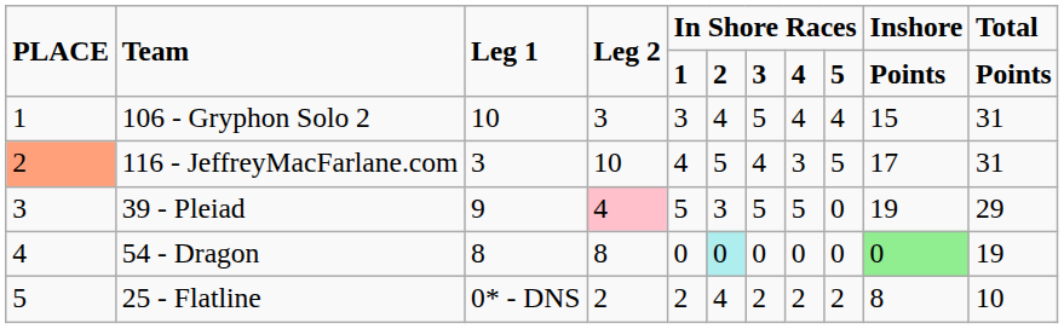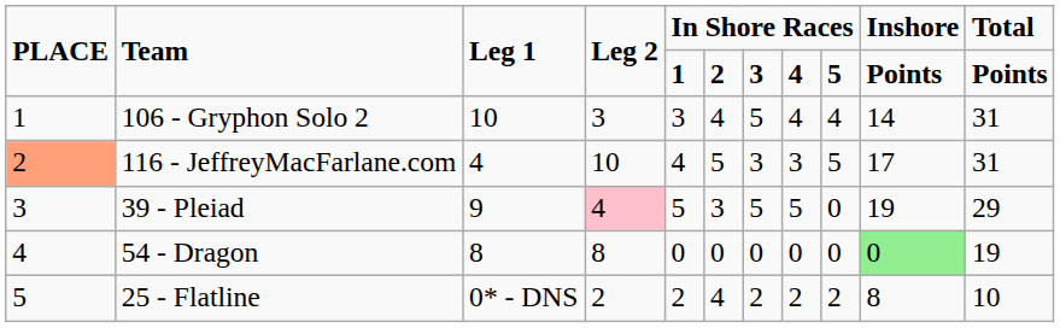106 - Gryphon Solo 2 | Inshore: 15 -> 14
116 - JeffreyMacFarlane.com | Leg 1: 3 -> 4
116 - JeffreyMacFarlane.com | column 7: 4 -> 3
54 - Dragon | column 6: paleturquoise background -> no background
